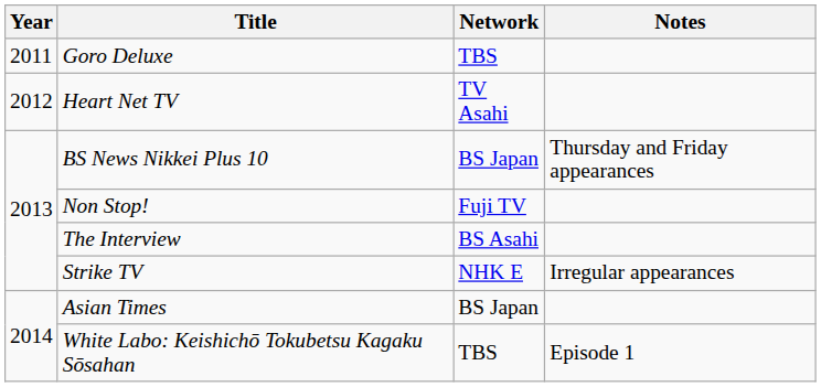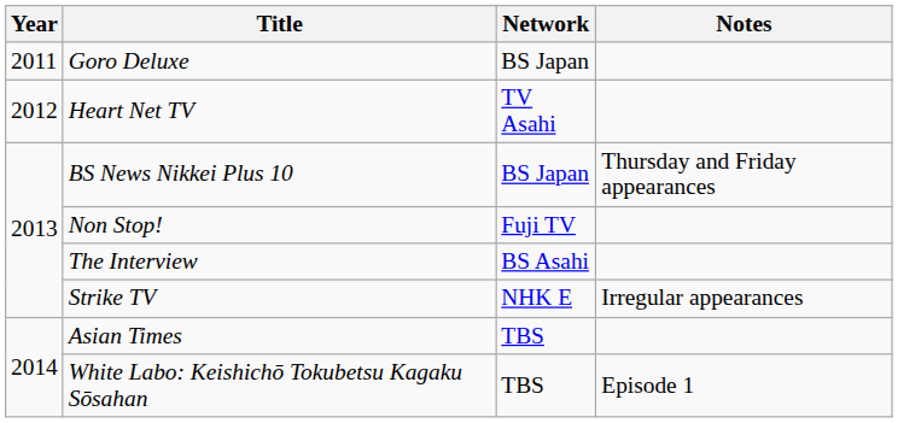Goro Deluxe | Network: TBS -> BS Japan
Asian Times | Network: BS Japan -> TBS
